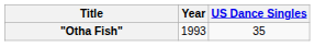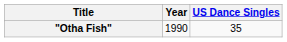"Otha Fish" | Year: 1993 -> 1990
